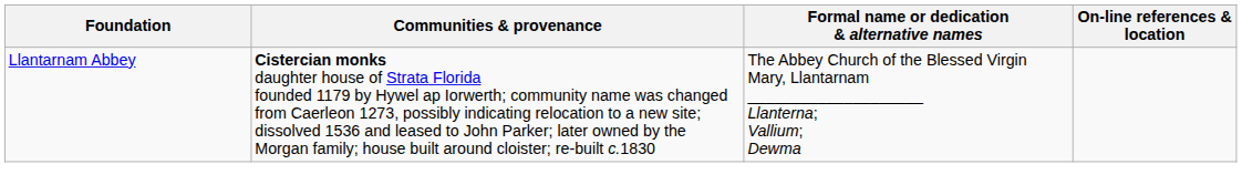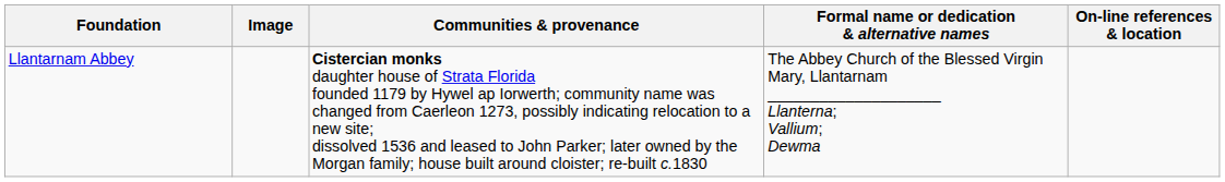+ column: Image
